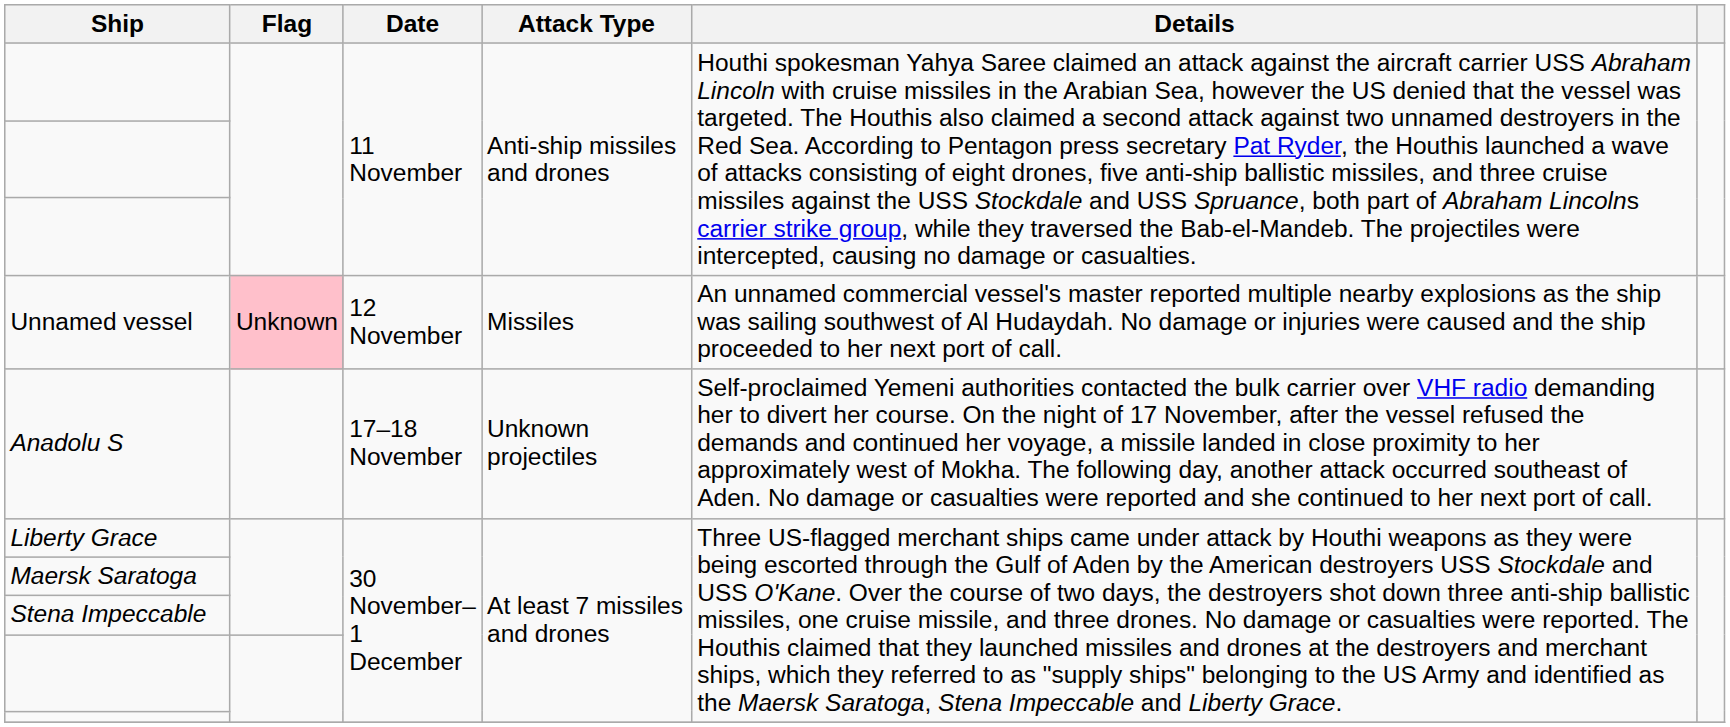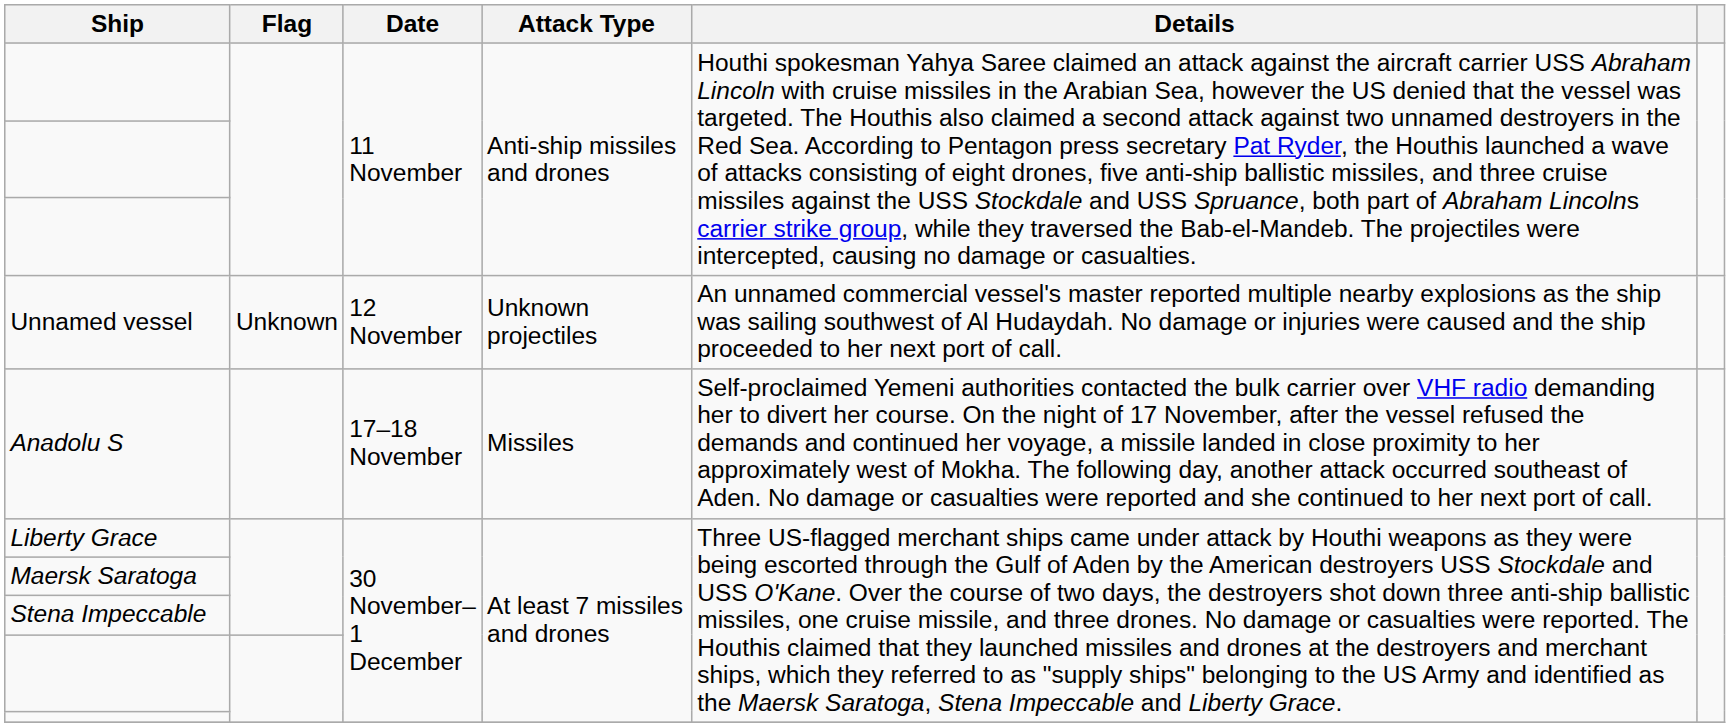Unnamed vessel | Flag: pink background -> no background
Unnamed vessel | Attack Type: Missiles -> Unknown projectiles
Anadolu S | Attack Type: Unknown projectiles -> Missiles
